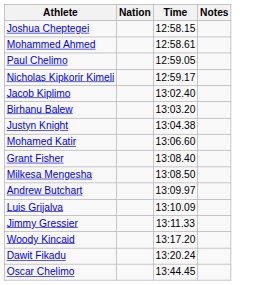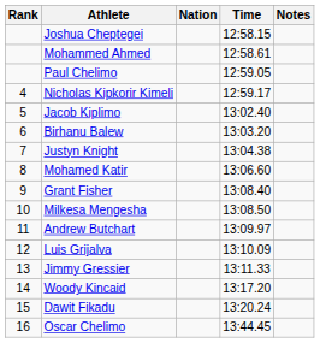+ column: Rank | 4 | 5 | 6 | 7 | 8 | 9 | 10 | 11 | 12 | 13 | 14 | 15 | 16
